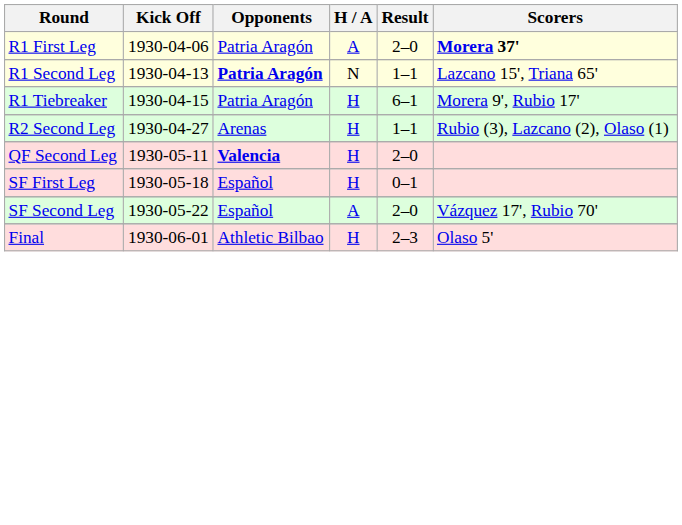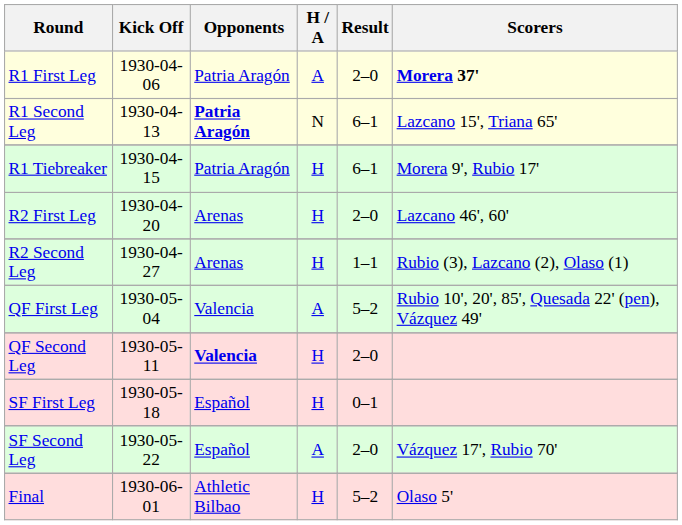R1 Second Leg | Result: 1–1 -> 6–1
+ row: R2 First Leg | 1930-04-20 | Arenas | H | 2–0 | Lazcano 46', 60'
+ row: QF First Leg | 1930-05-04 | Valencia | A | 5–2 | Rubio 10', 20', 85', Quesada 22' (pen), Vázquez 49'
Final | Result: 2–3 -> 5–2
